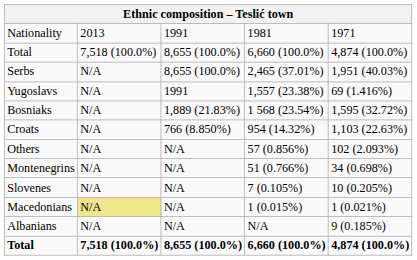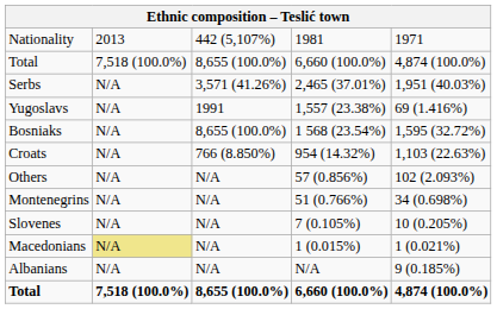Nationality | column 3: 1991 -> 442 (5,107%)
Serbs | column 3: 8,655 (100.0%) -> 3,571 (41.26%)
Bosniaks | column 3: 1,889 (21.83%) -> 8,655 (100.0%)
